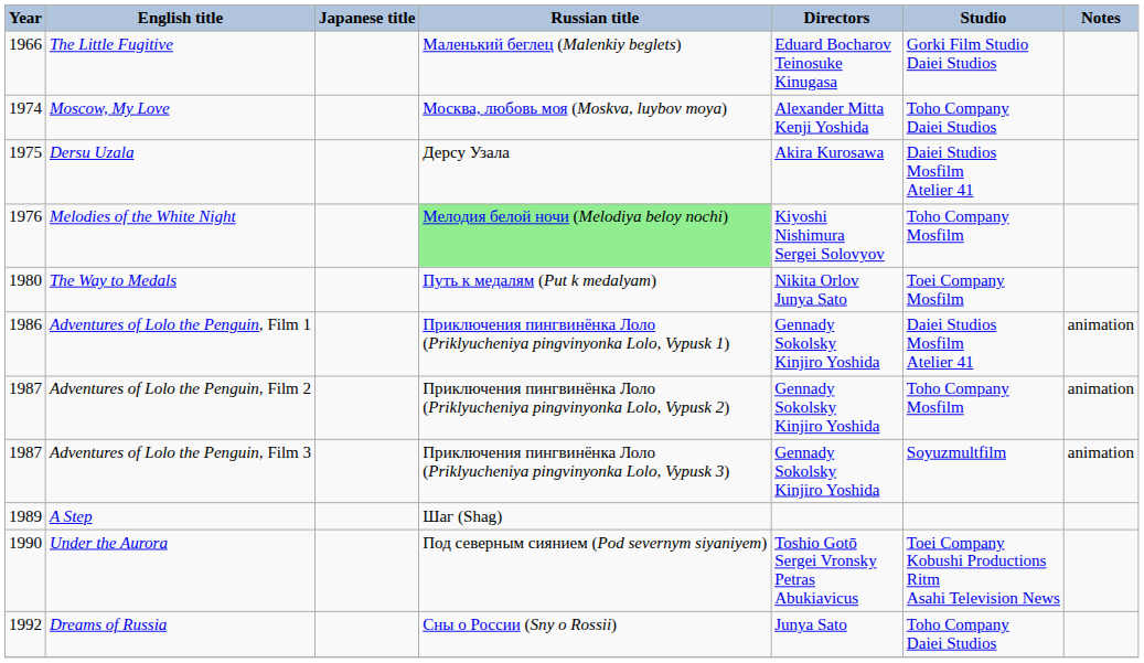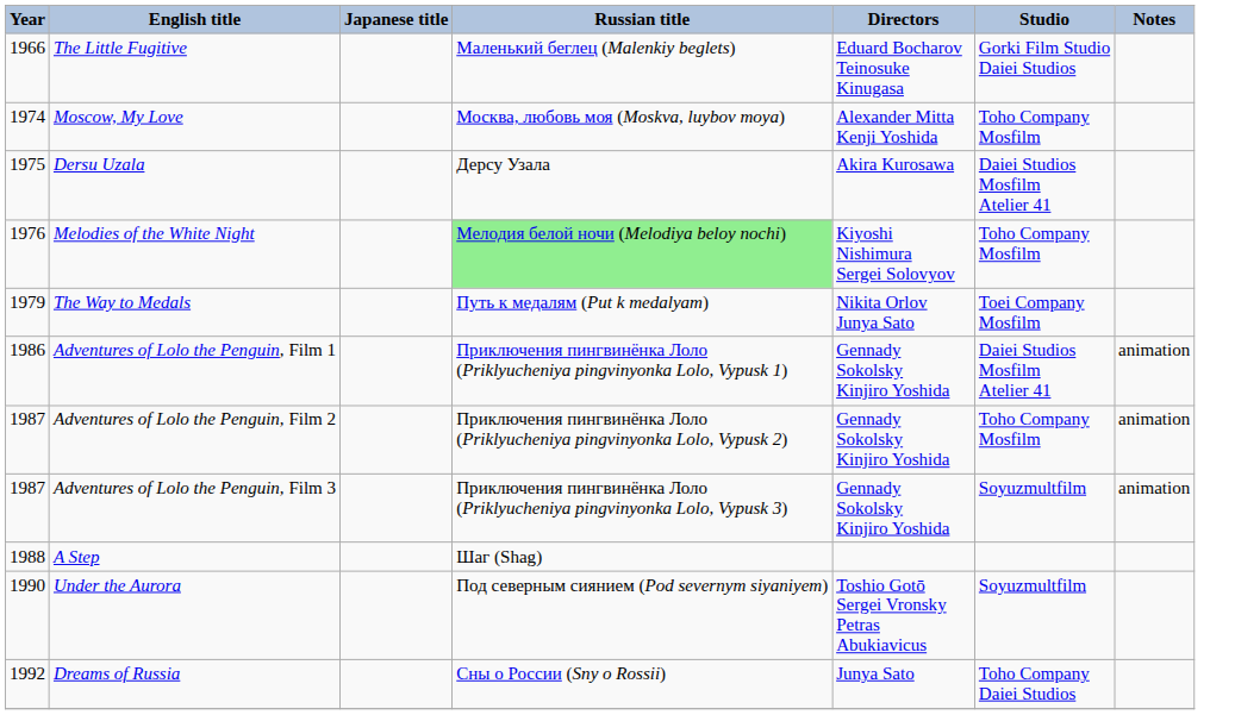Moscow, My Love | Studio: Toho Company Daiei Studios -> Toho Company Mosfilm
The Way to Medals | Year: 1980 -> 1979
A Step | Year: 1989 -> 1988
Under the Aurora | Studio: Toei Company Kobushi Productions Ritm Asahi Television News -> Soyuzmultfilm
